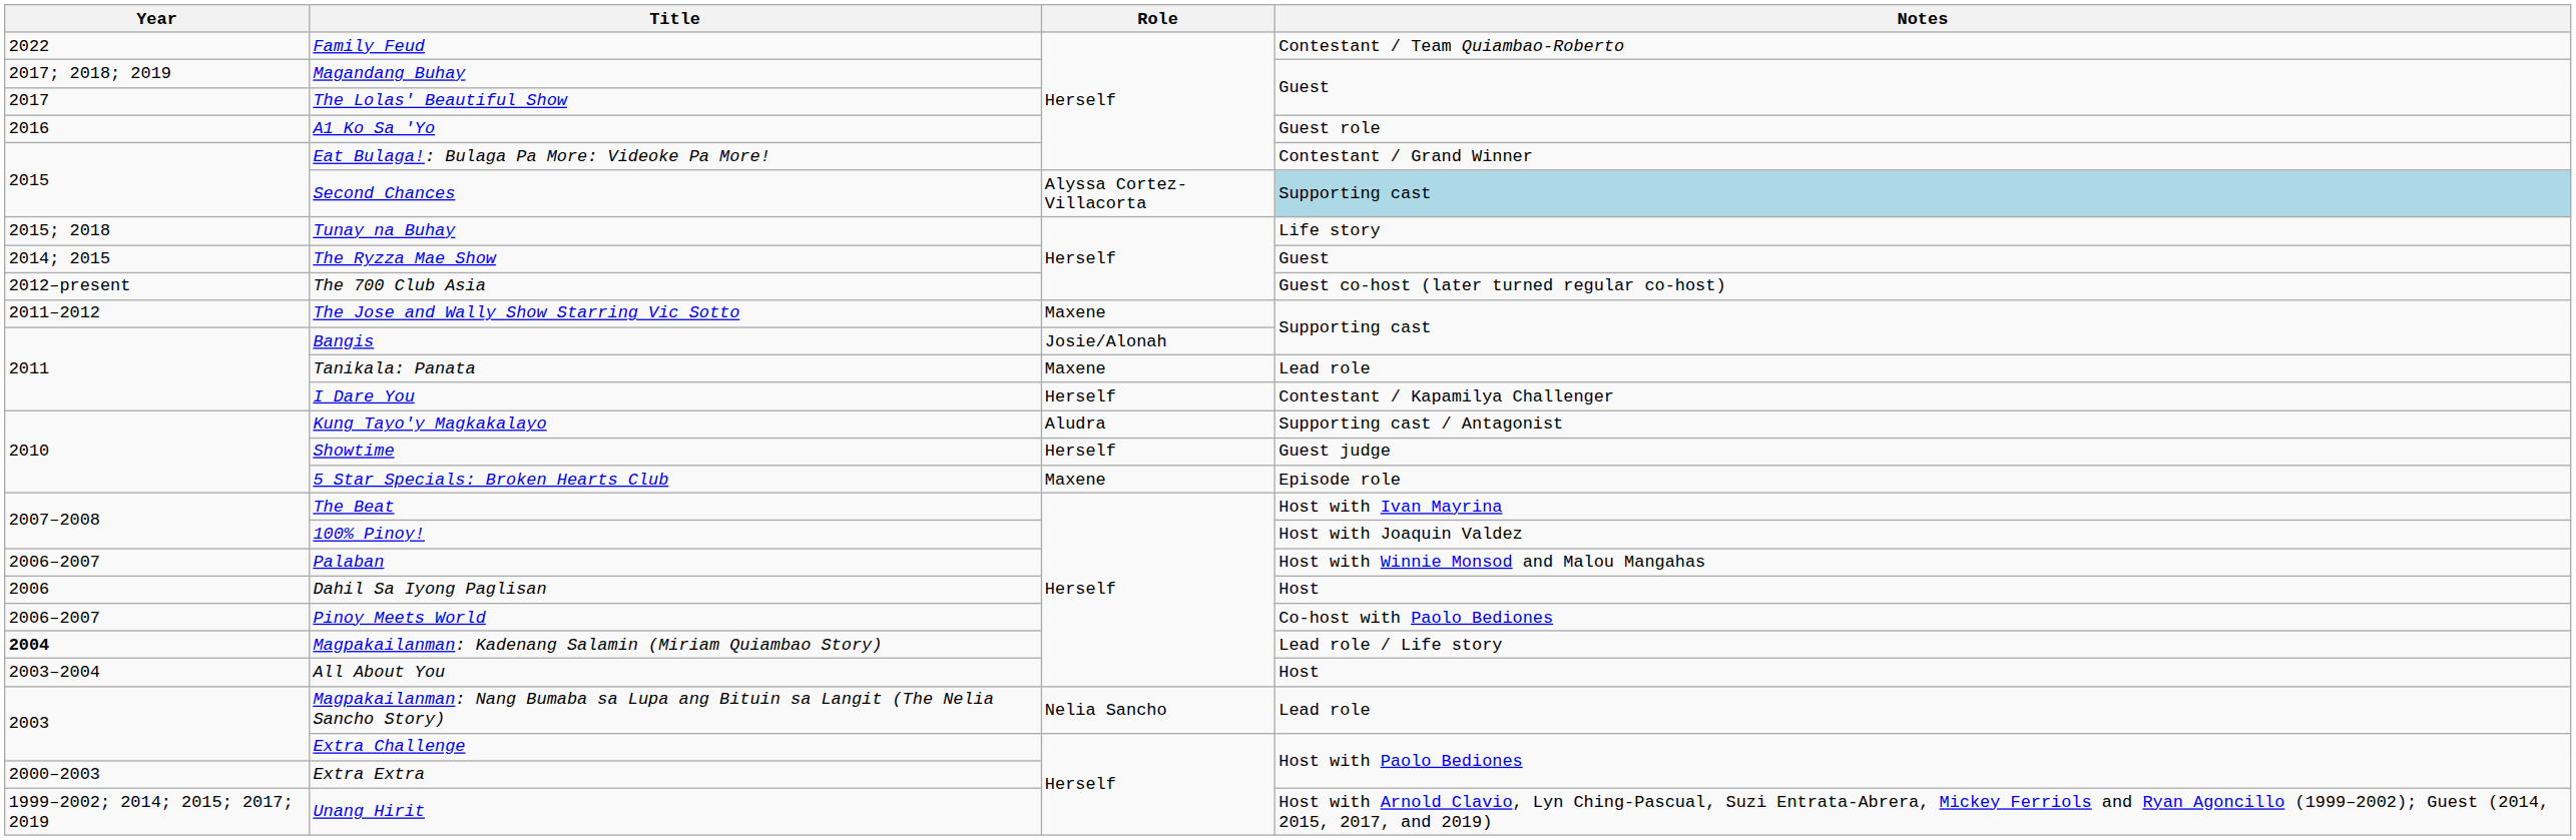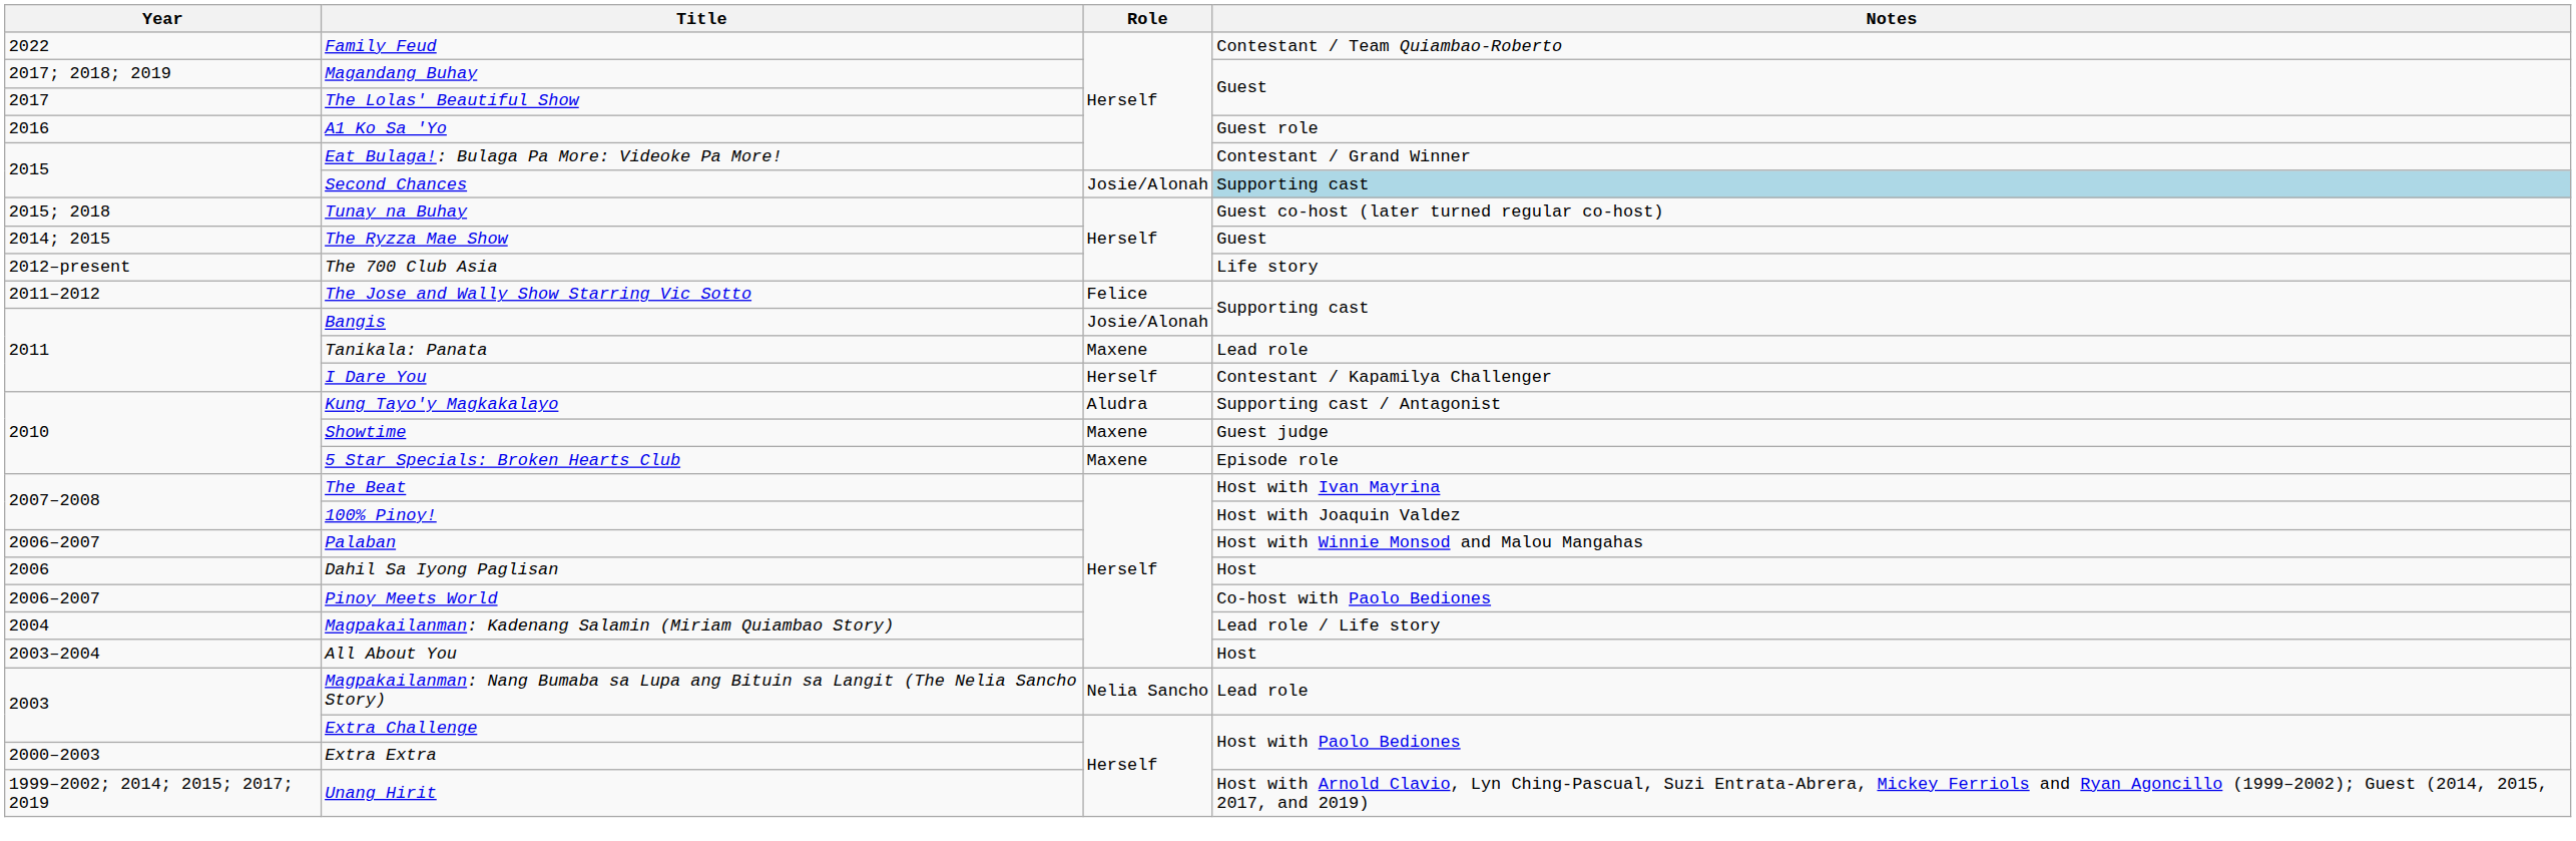Second Chances | Role: Alyssa Cortez-Villacorta -> Josie/Alonah
Tunay na Buhay | Notes: Life story -> Guest co-host (later turned regular co-host)
The 700 Club Asia | Notes: Guest co-host (later turned regular co-host) -> Life story
The Jose and Wally Show Starring Vic Sotto | Role: Maxene -> Felice
Showtime | Role: Herself -> Maxene
Magpakailanman: Kadenang Salamin (Miriam Quiambao Story) | Year: bold -> normal
